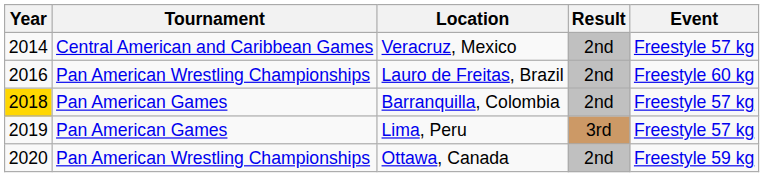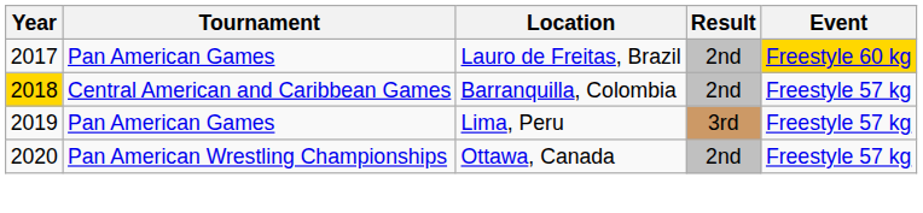- row: 2014 | Central American and Caribbean Games | Veracruz, Mexico | 2nd | Freestyle 57 kg
Lauro de Freitas, Brazil | Year: 2016 -> 2017
Lauro de Freitas, Brazil | Tournament: Pan American Wrestling Championships -> Pan American Games
Lauro de Freitas, Brazil | Event: no background -> gold background
Barranquilla, Colombia | Tournament: Pan American Games -> Central American and Caribbean Games
Ottawa, Canada | Event: Freestyle 59 kg -> Freestyle 57 kg
